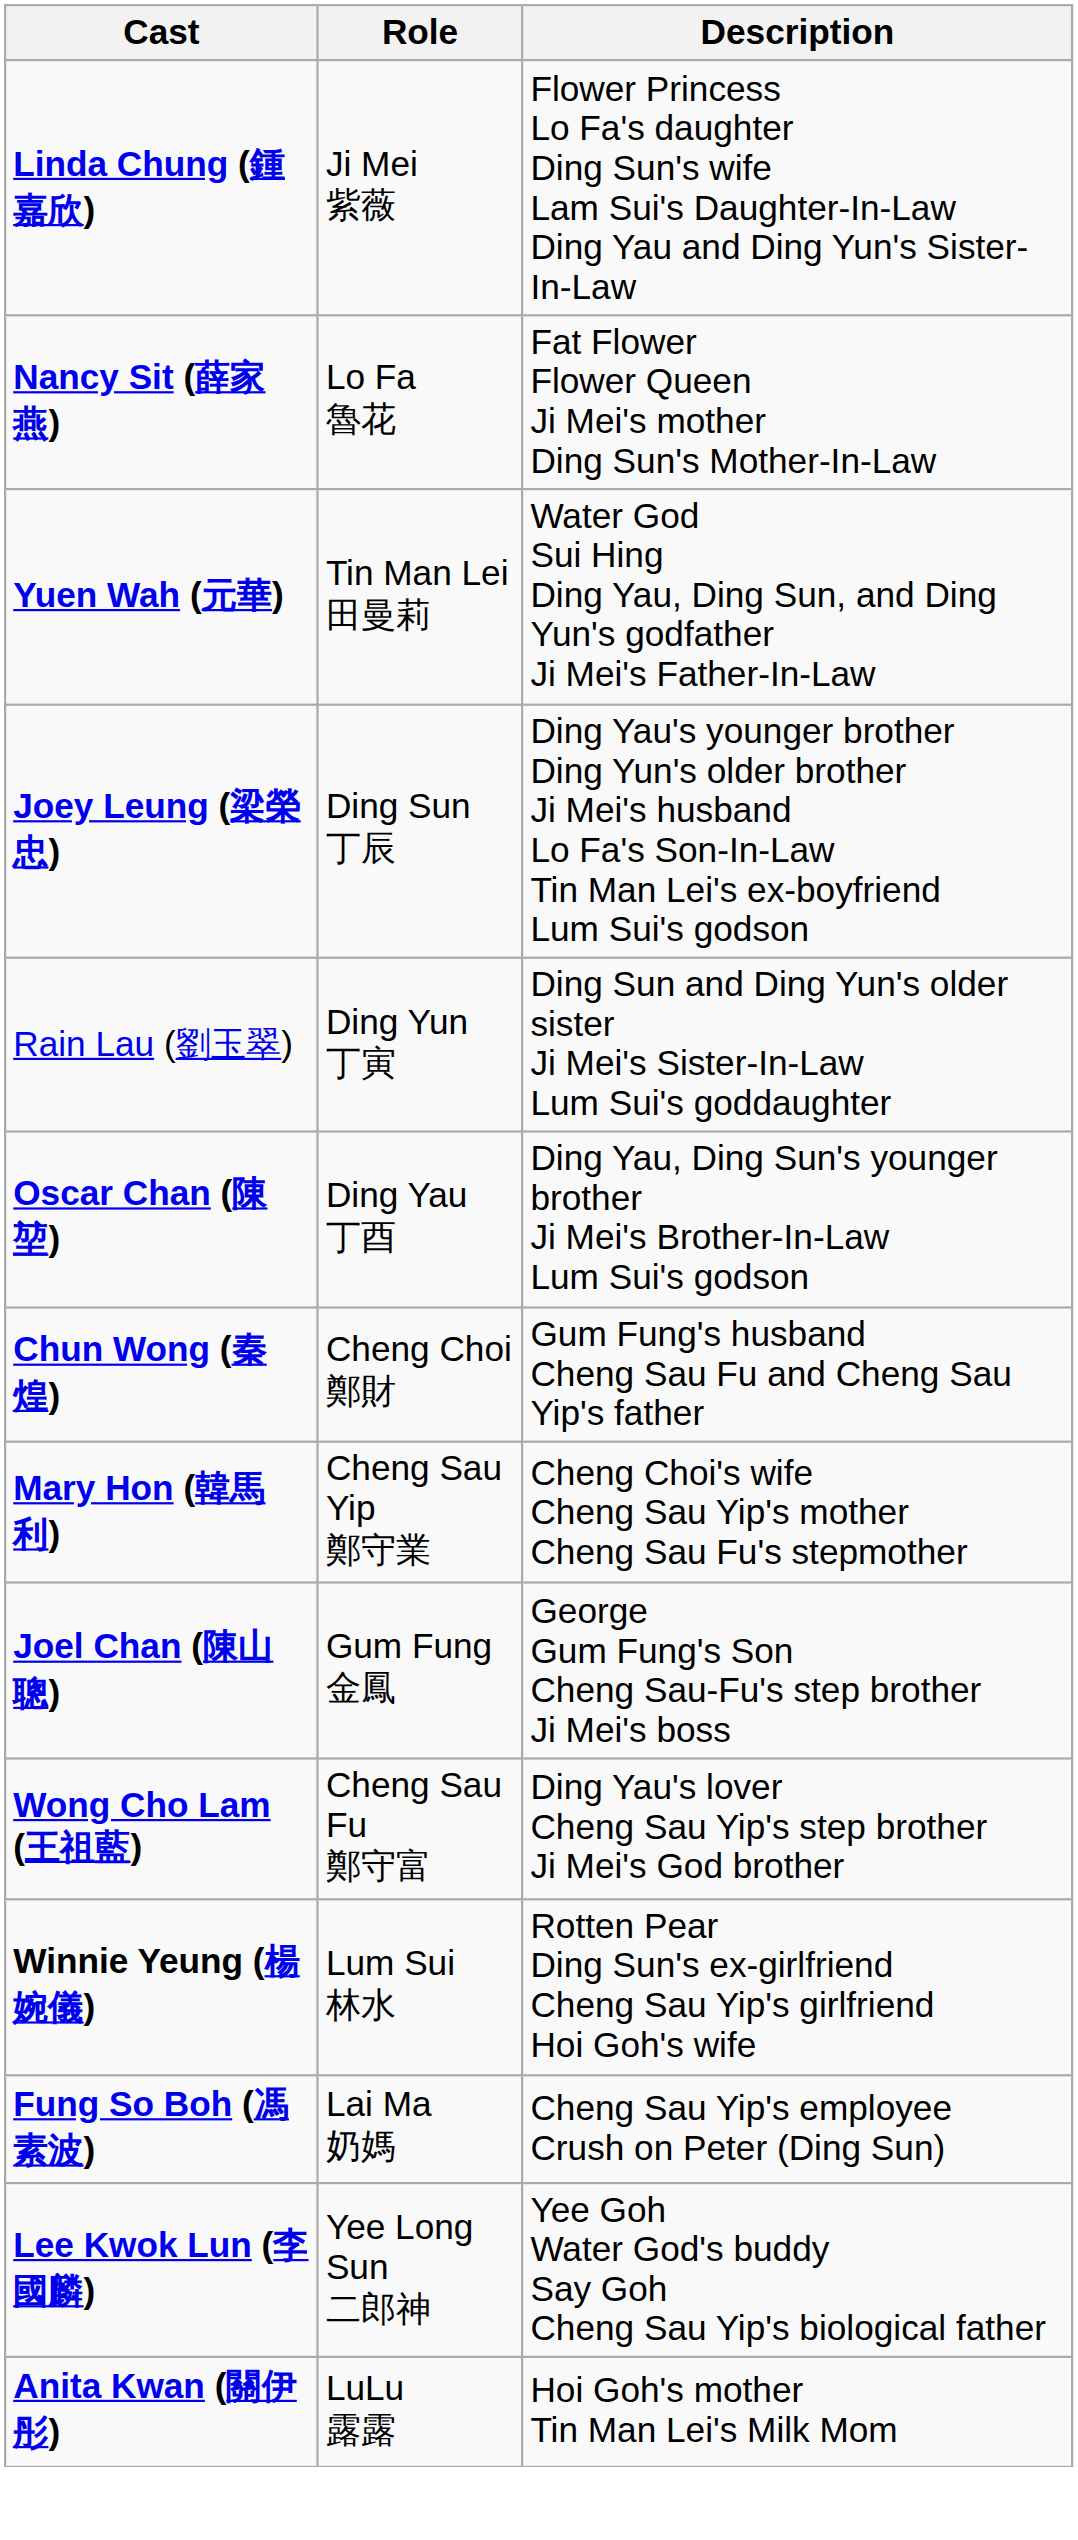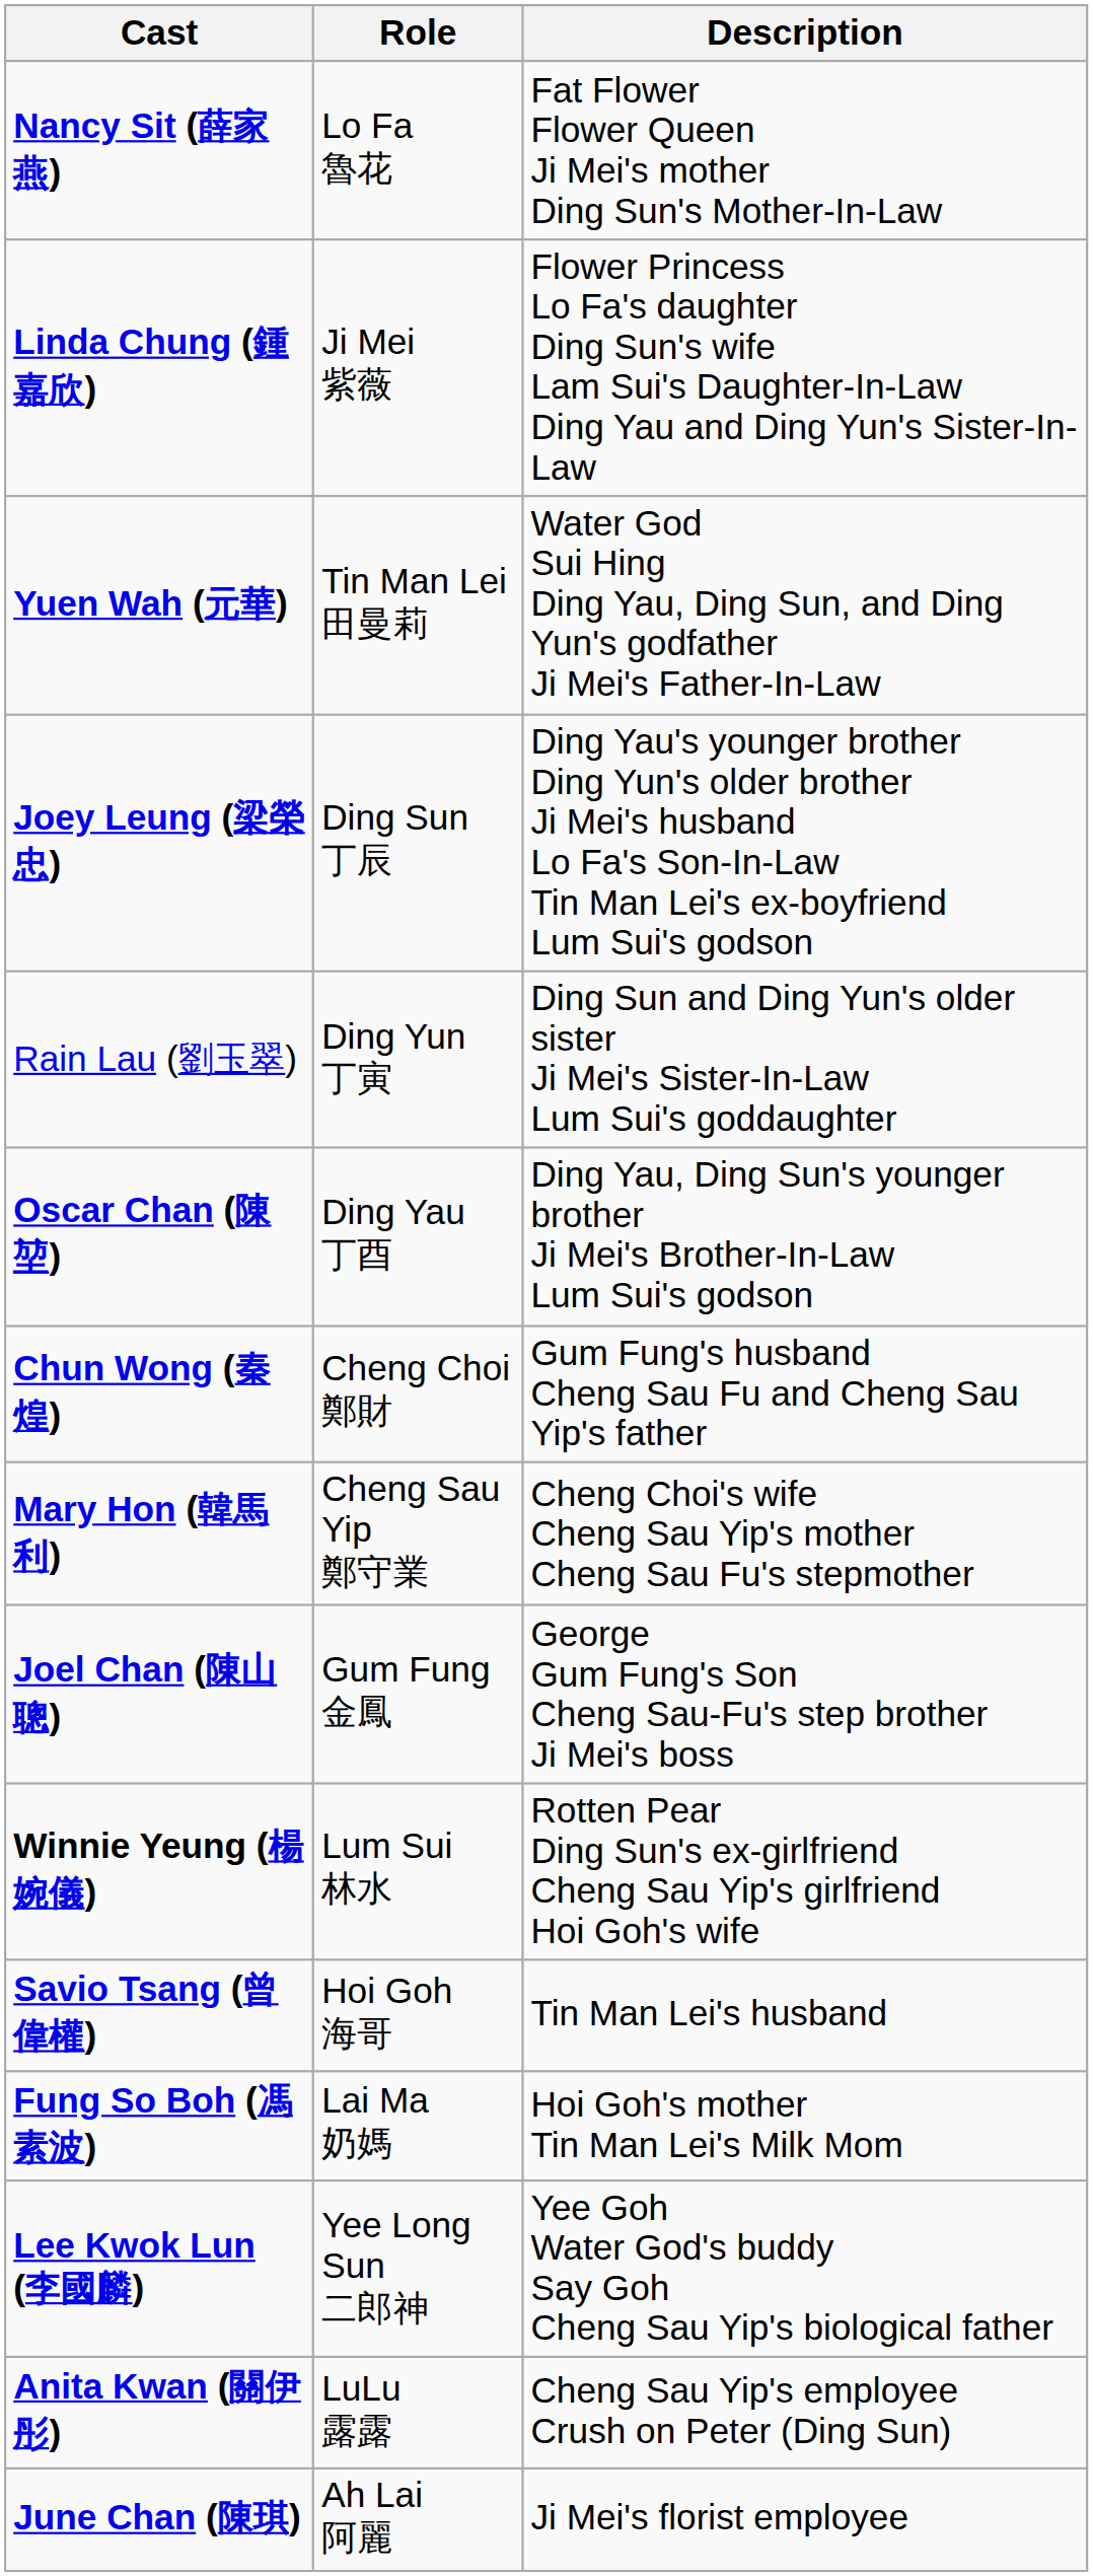rows swapped: Nancy Sit (薛家燕) <-> Linda Chung (鍾嘉欣)
- row: Wong Cho Lam (王祖藍) | Cheng Sau Fu 鄭守富 | Ding Yau's lover Cheng Sau Yip's step brother Ji Mei's God brother
+ row: Savio Tsang (曾偉權) | Hoi Goh 海哥 | Tin Man Lei's husband
Fung So Boh (馮素波) | Description: Cheng Sau Yip's employee Crush on Peter (Ding Sun) -> Hoi Goh's mother Tin Man Lei's Milk Mom
Anita Kwan (關伊彤) | Description: Hoi Goh's mother Tin Man Lei's Milk Mom -> Cheng Sau Yip's employee Crush on Peter (Ding Sun)
+ row: June Chan (陳琪) | Ah Lai 阿麗 | Ji Mei's florist employee
